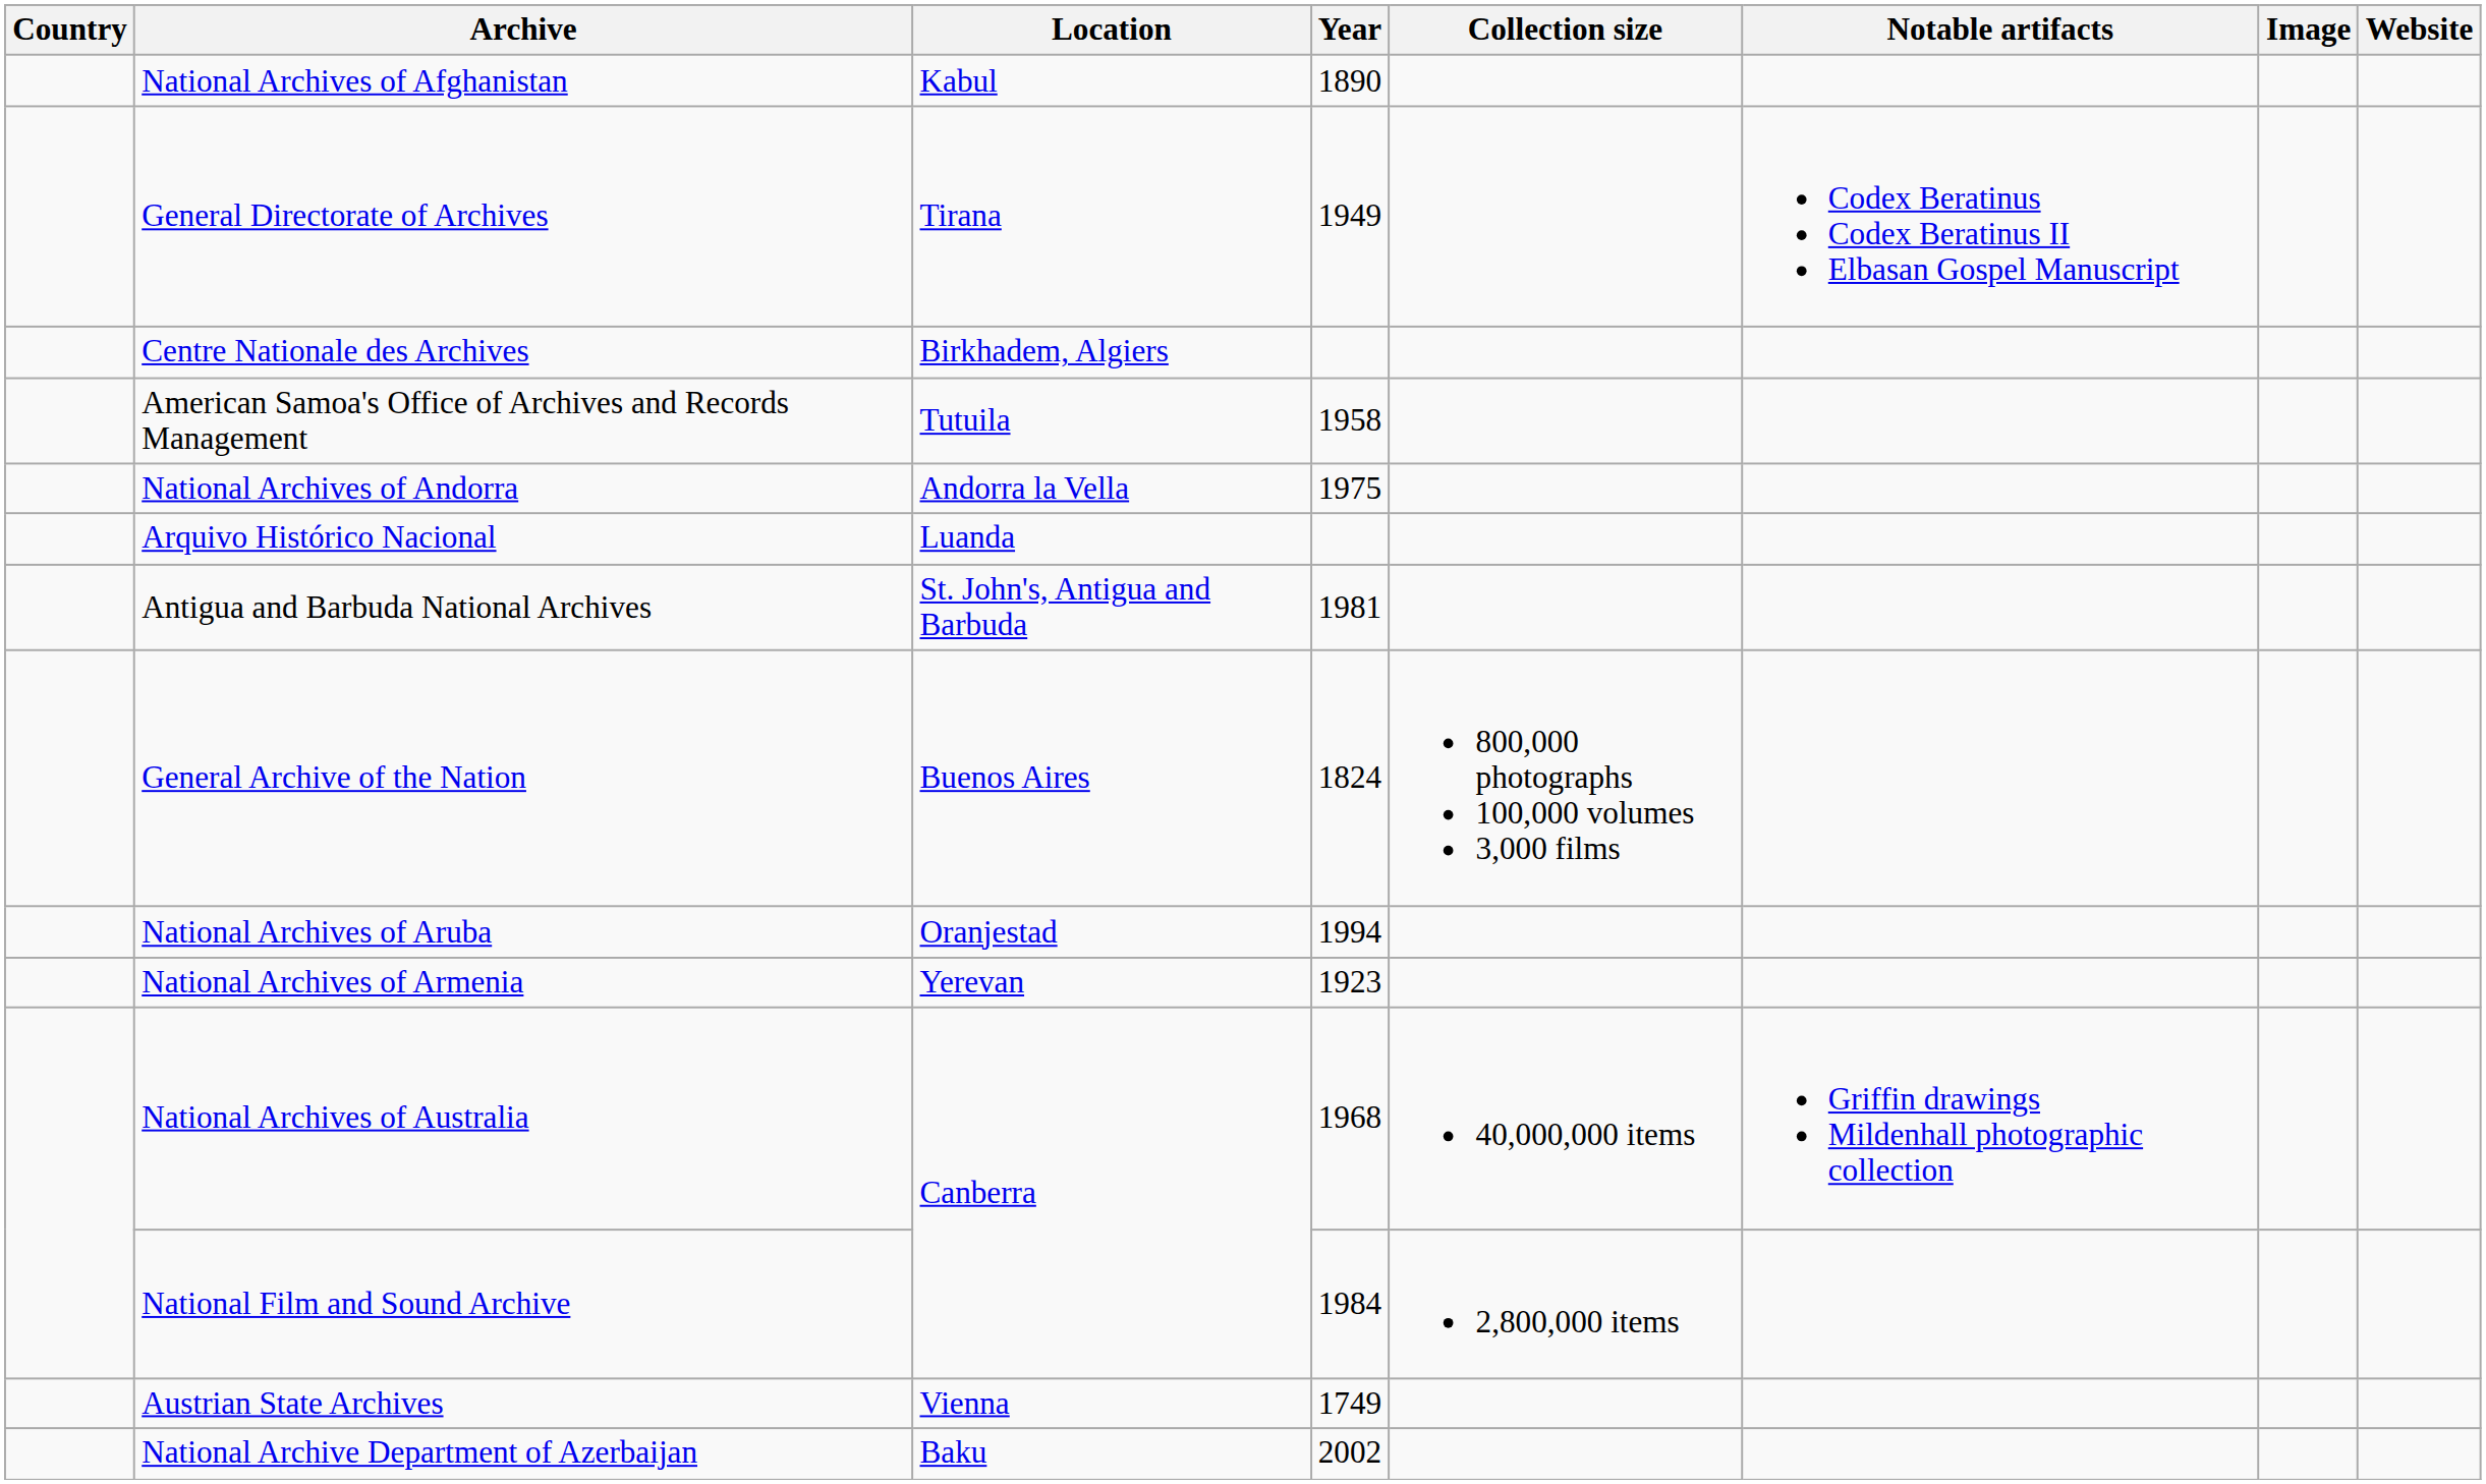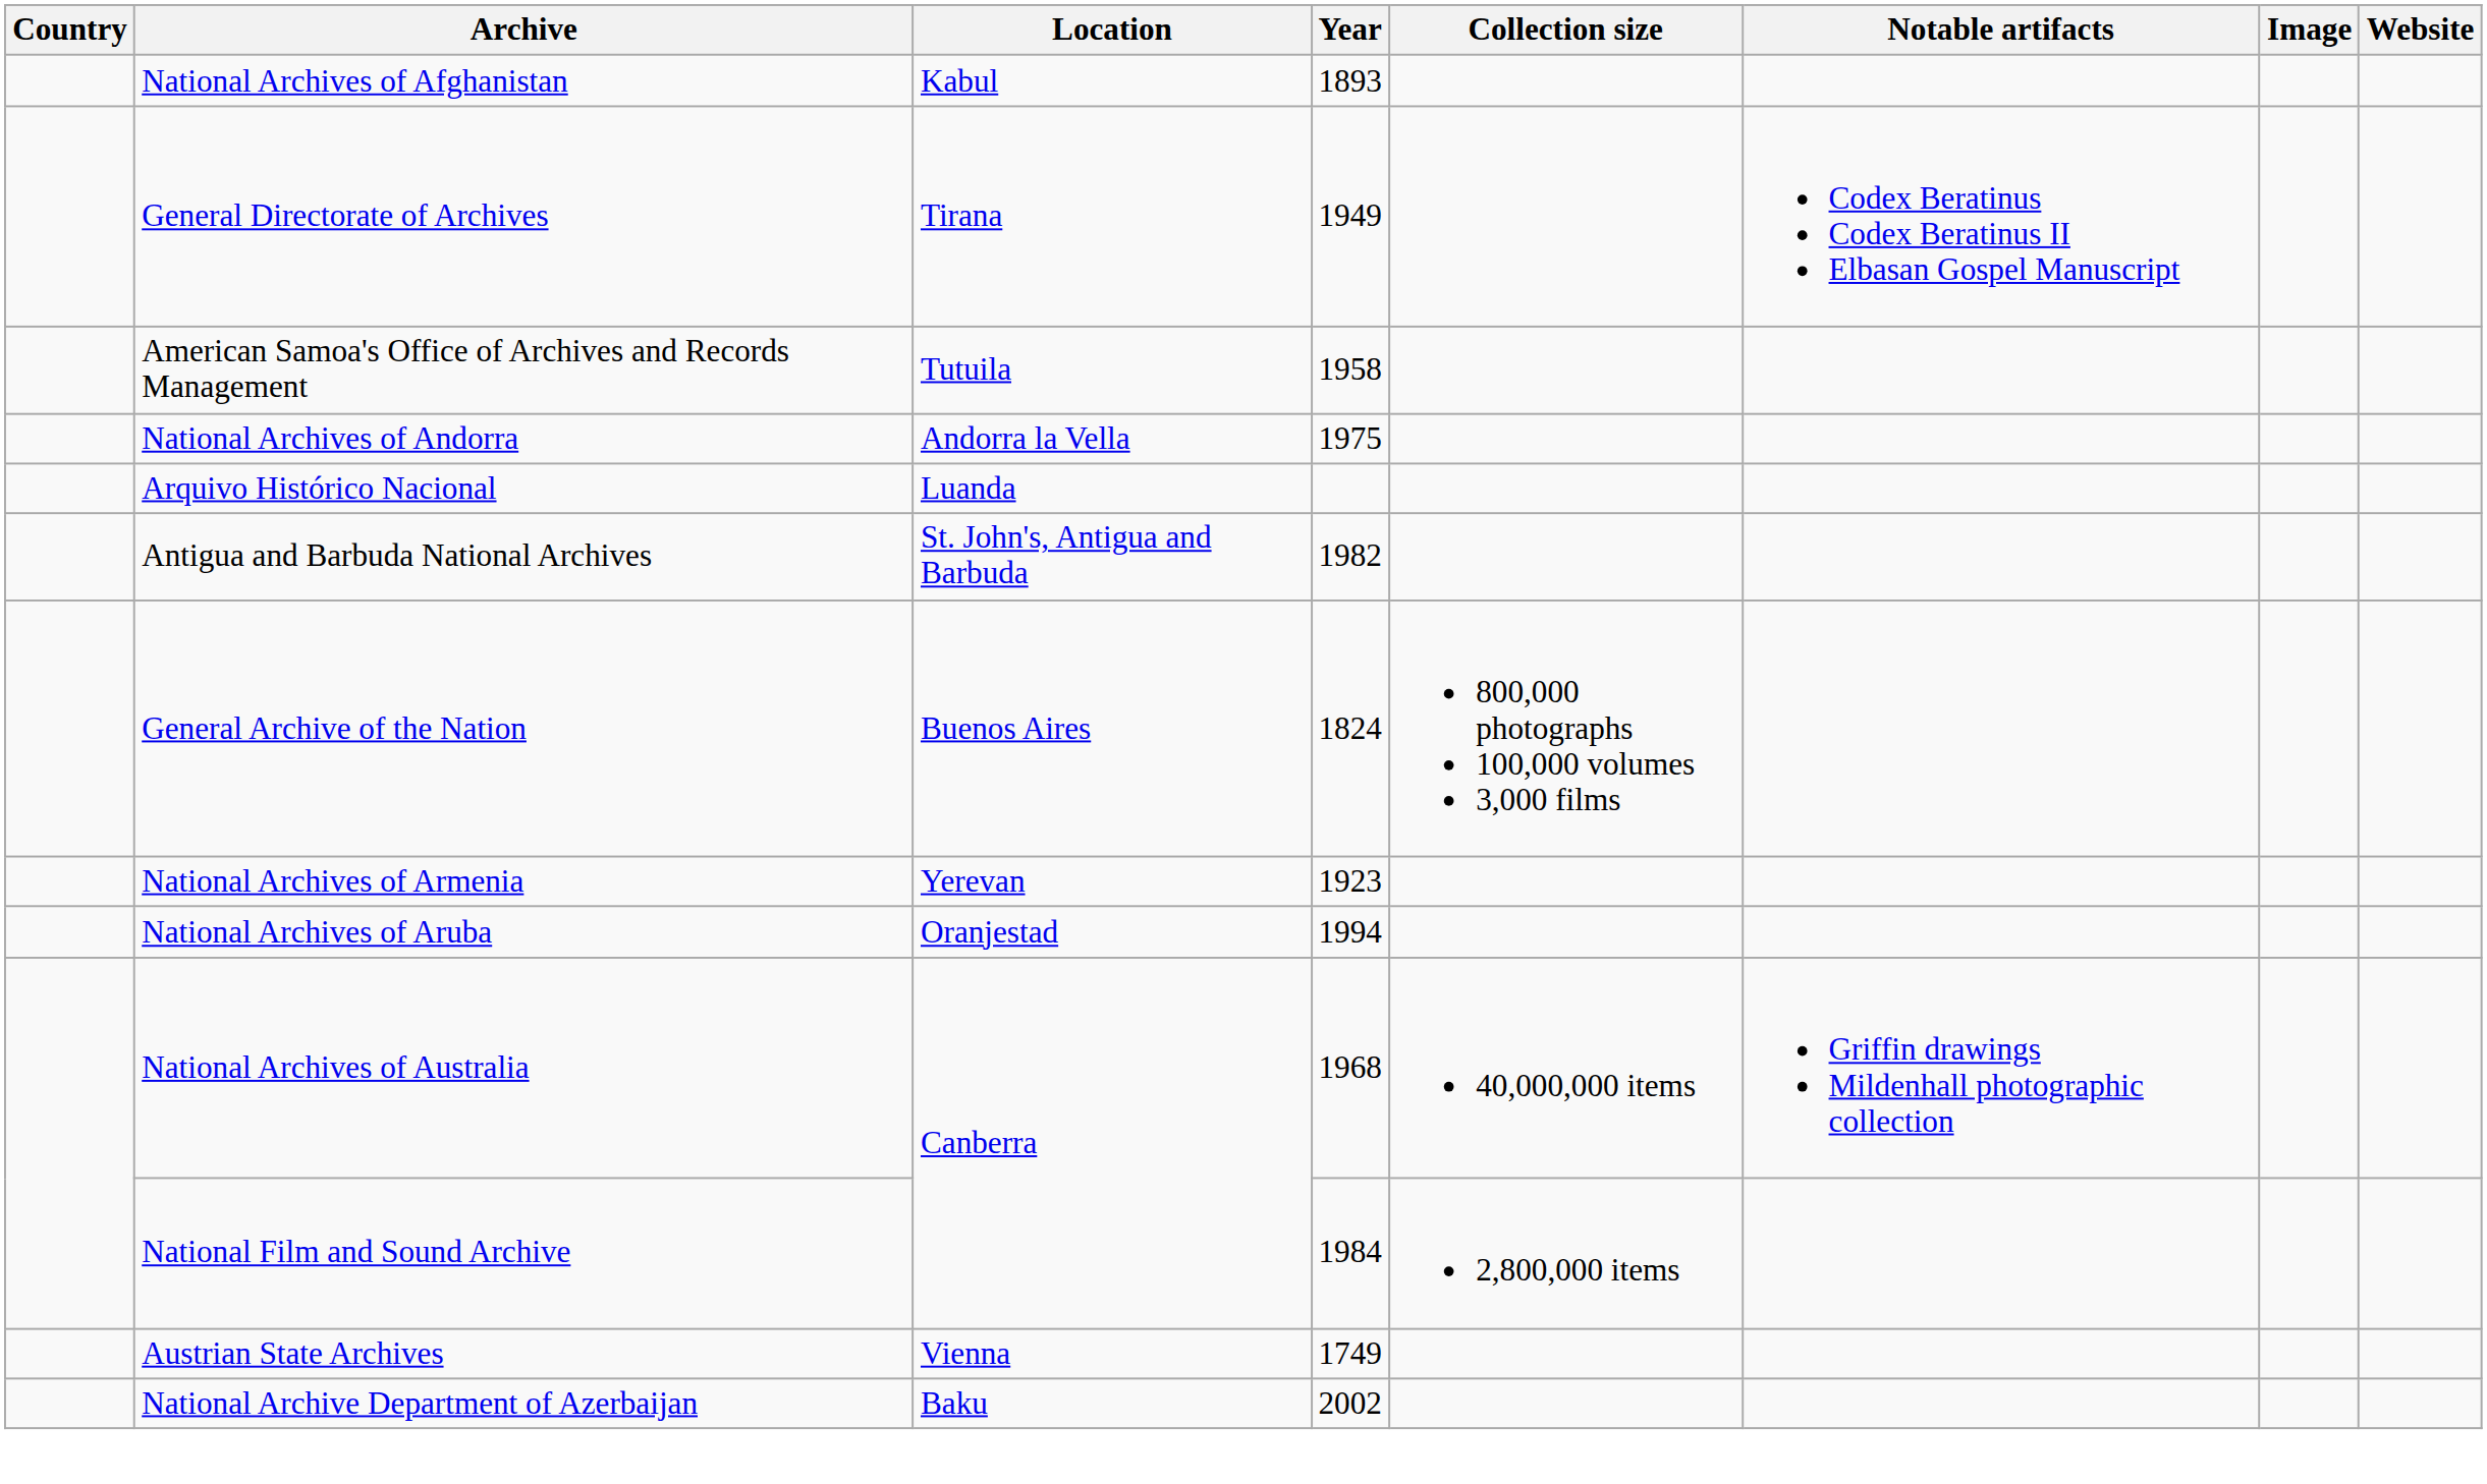National Archives of Afghanistan | Year: 1890 -> 1893
- row: Centre Nationale des Archives | Birkhadem, Algiers
Antigua and Barbuda National Archives | Year: 1981 -> 1982
rows swapped: National Archives of Armenia <-> National Archives of Aruba
